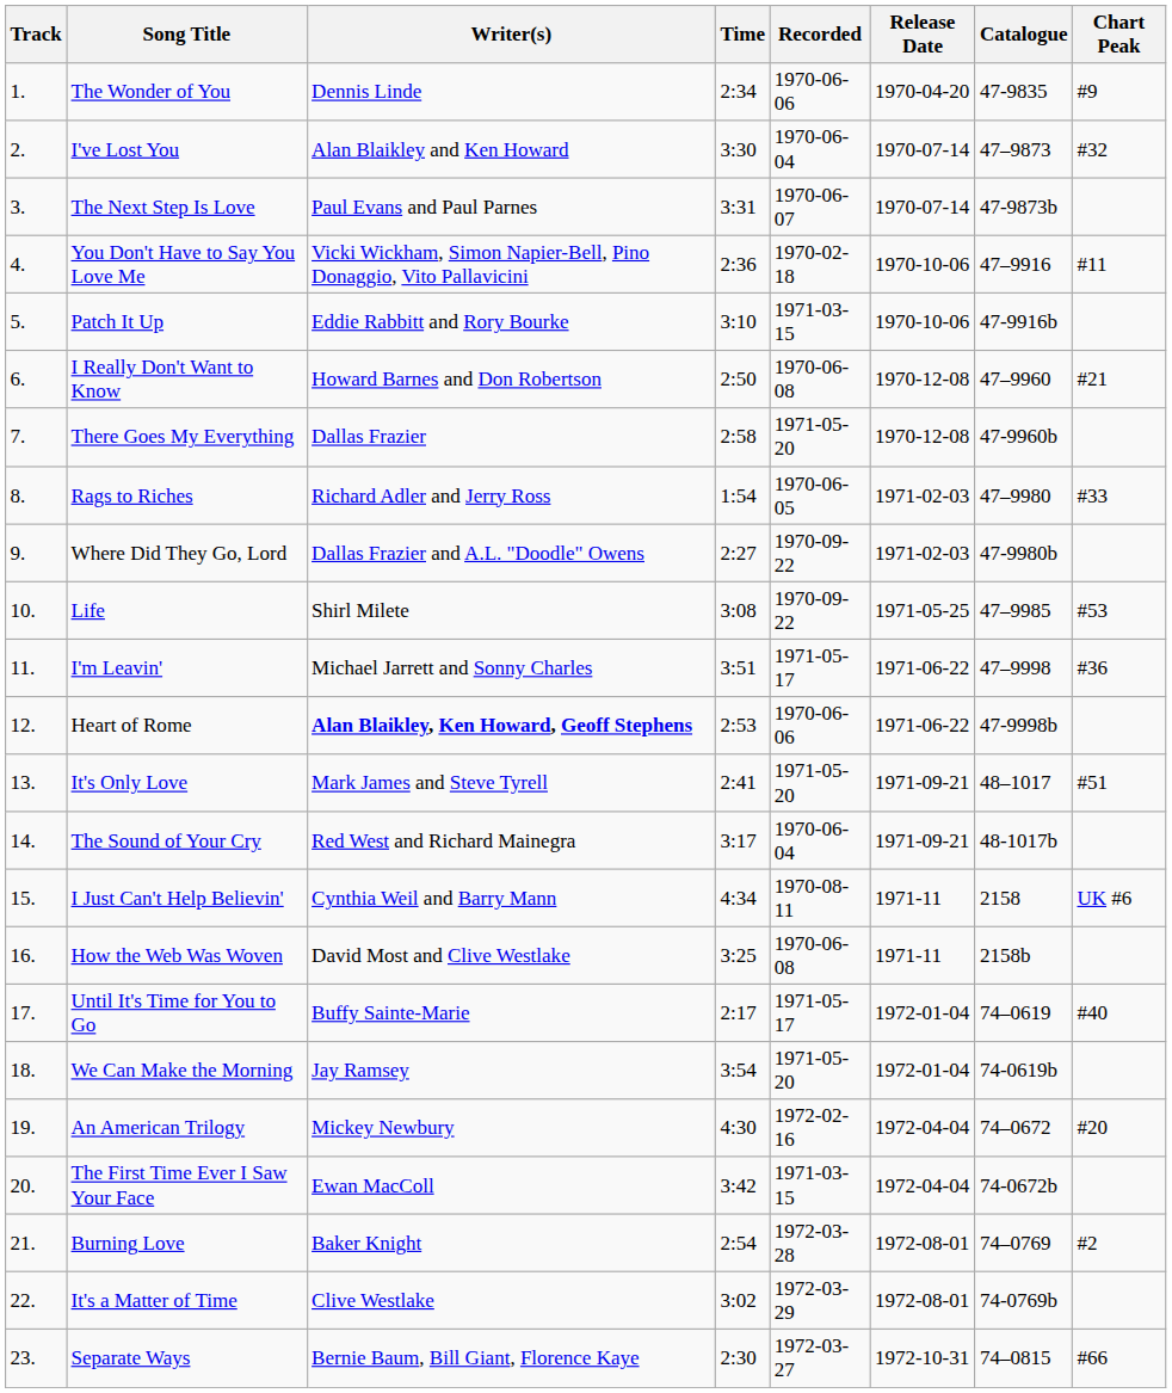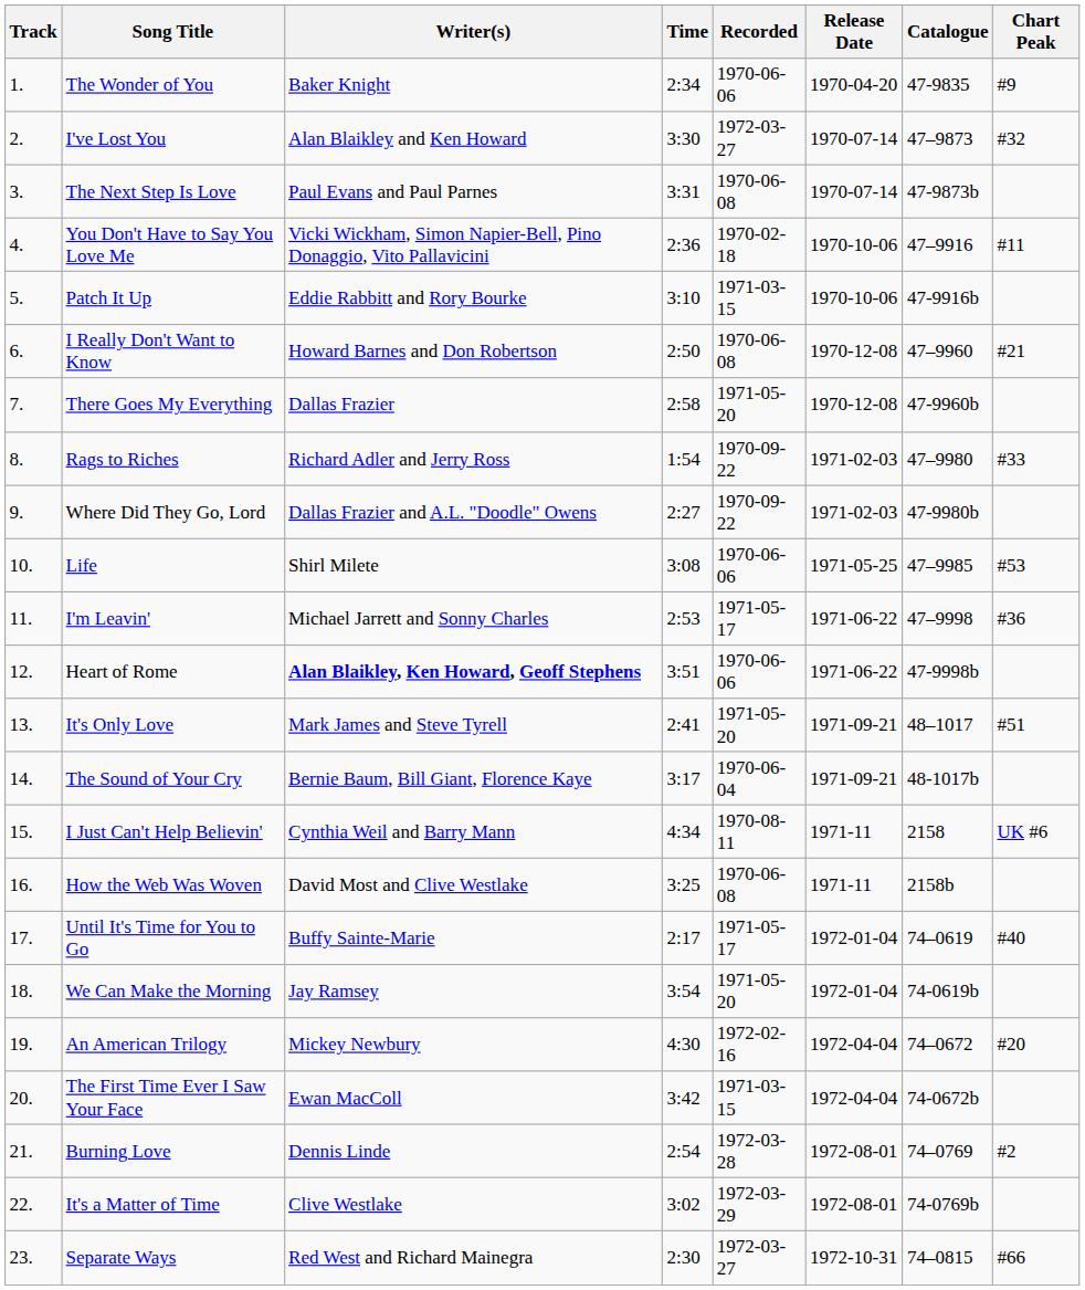The Wonder of You | Writer(s): Dennis Linde -> Baker Knight
I've Lost You | Recorded: 1970-06-04 -> 1972-03-27
The Next Step Is Love | Recorded: 1970-06-07 -> 1970-06-08
Rags to Riches | Recorded: 1970-06-05 -> 1970-09-22
Life | Recorded: 1970-09-22 -> 1970-06-06
I'm Leavin' | Time: 3:51 -> 2:53
Heart of Rome | Time: 2:53 -> 3:51
The Sound of Your Cry | Writer(s): Red West and Richard Mainegra -> Bernie Baum, Bill Giant, Florence Kaye
Burning Love | Writer(s): Baker Knight -> Dennis Linde
Separate Ways | Writer(s): Bernie Baum, Bill Giant, Florence Kaye -> Red West and Richard Mainegra
